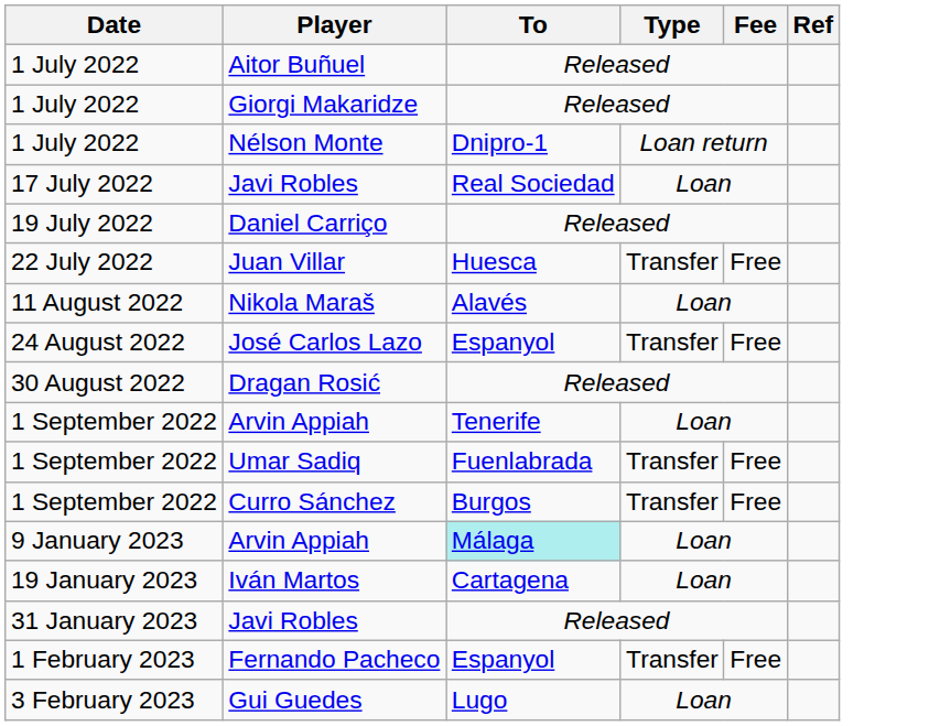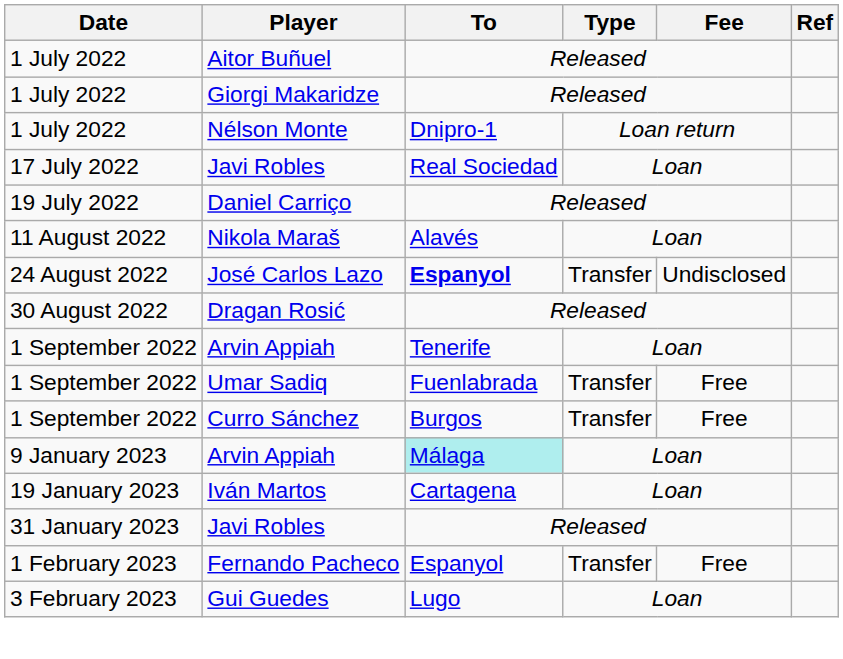- row: 22 July 2022 | Juan Villar | Huesca | Transfer | Free
José Carlos Lazo | To: normal -> bold
José Carlos Lazo | Fee: Free -> Undisclosed
